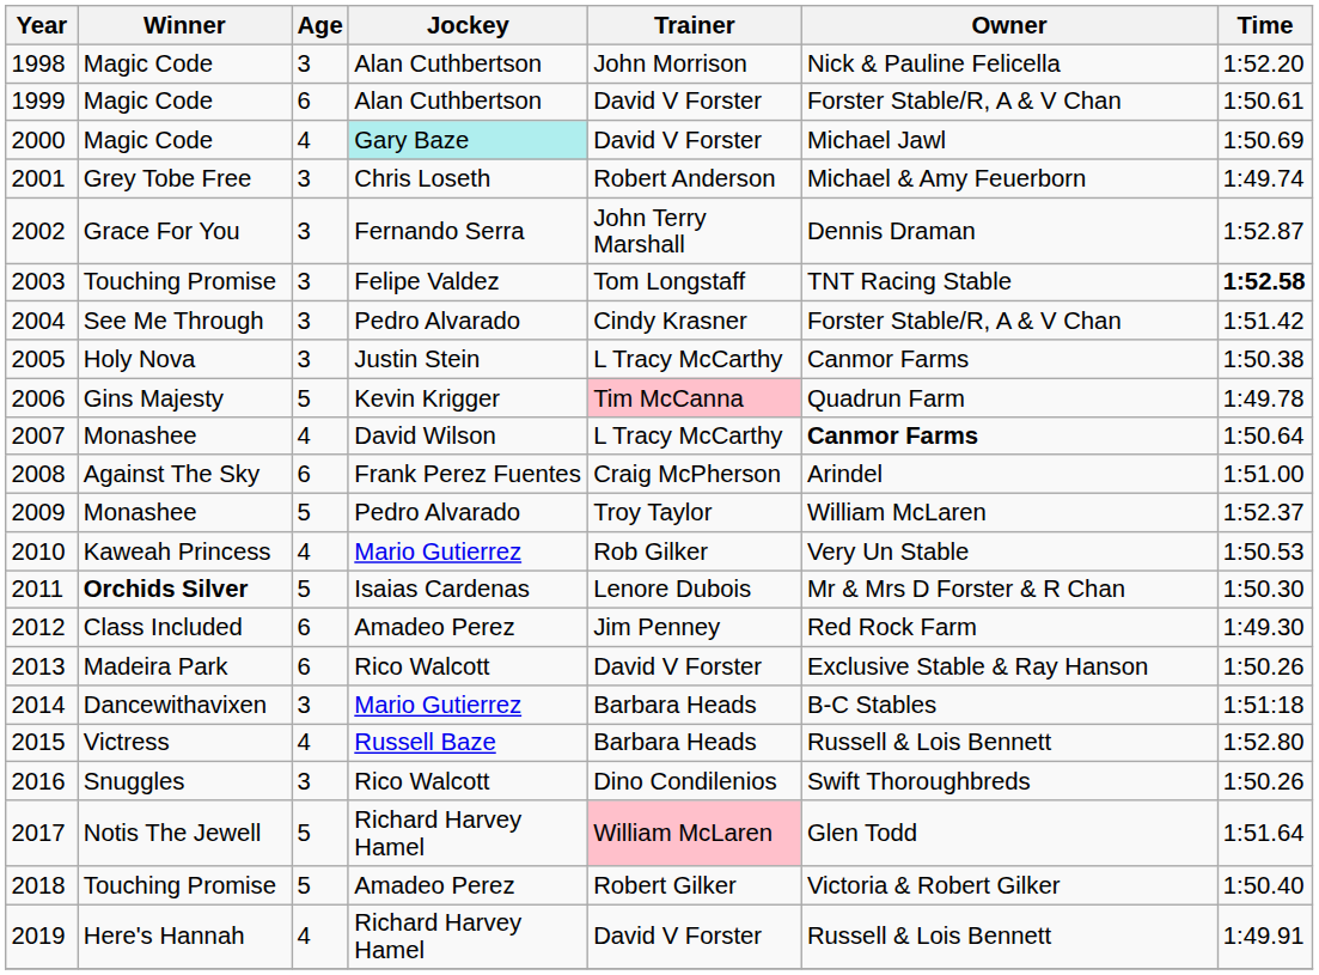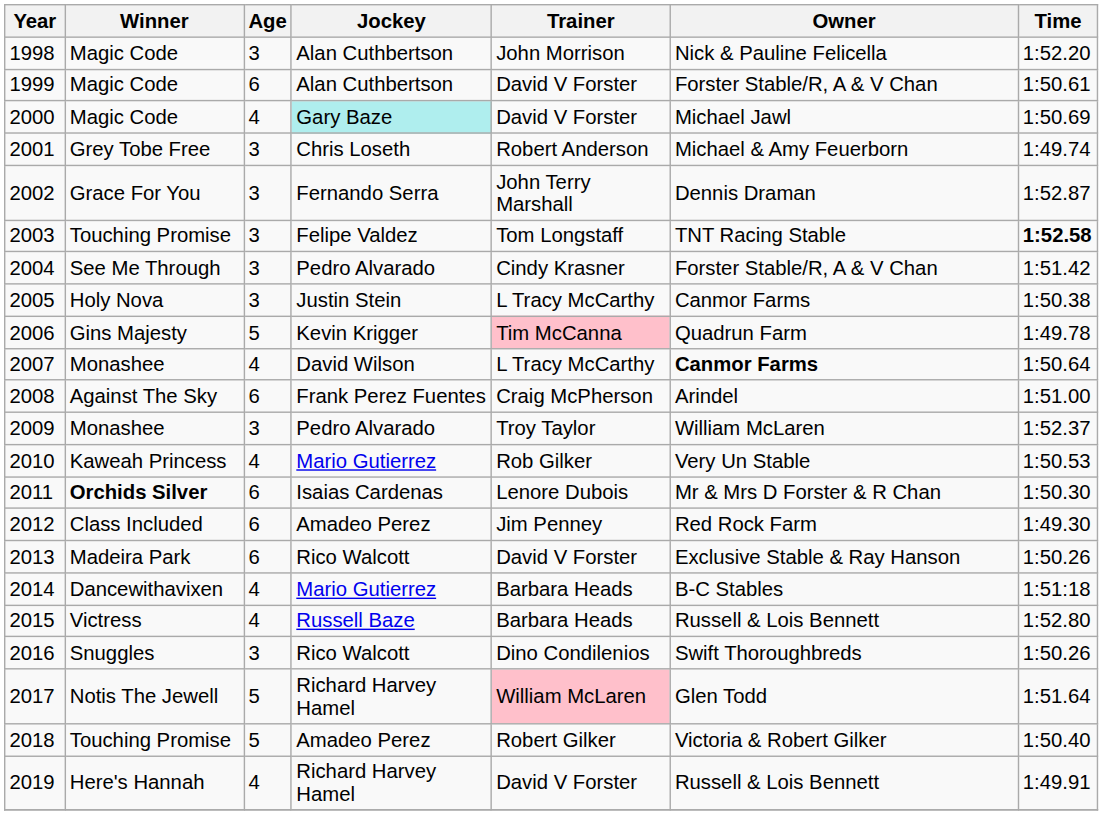2009 | Age: 5 -> 3
2011 | Age: 5 -> 6
2014 | Age: 3 -> 4
